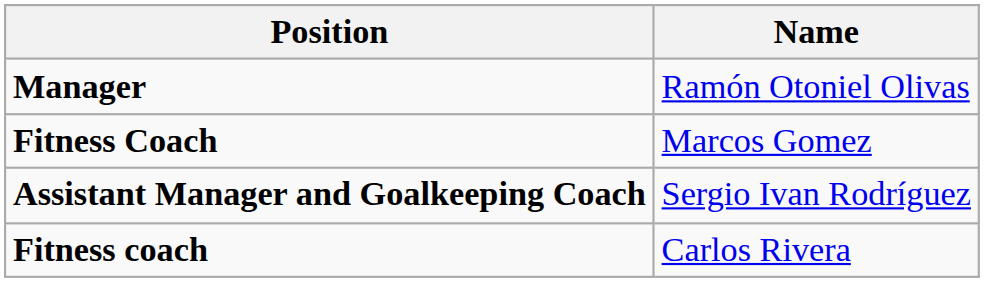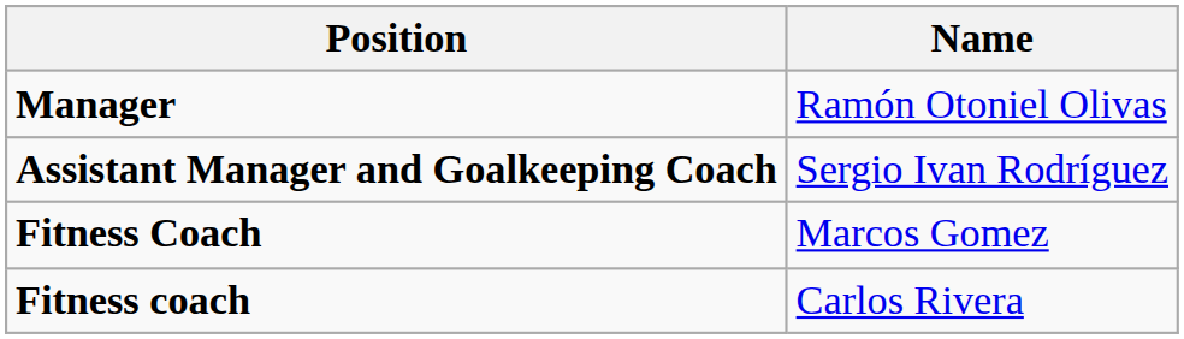rows swapped: Assistant Manager and Goalkeeping Coach <-> Fitness Coach
